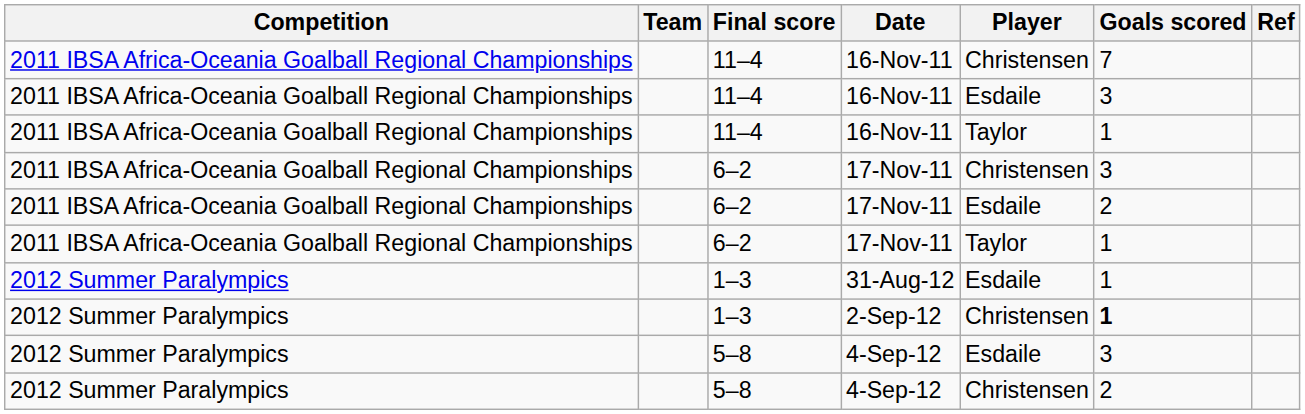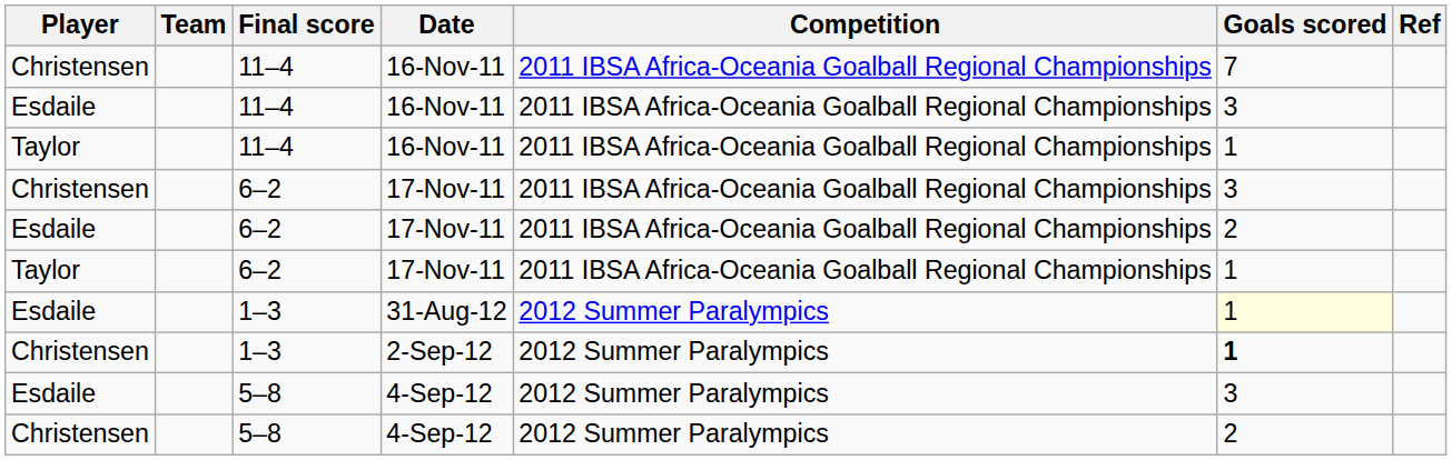columns swapped: Competition <-> Player
31-Aug-12 | Goals scored: no background -> lightyellow background
